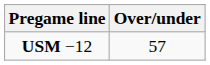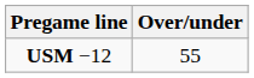USM −12 | Over/under: 57 -> 55
